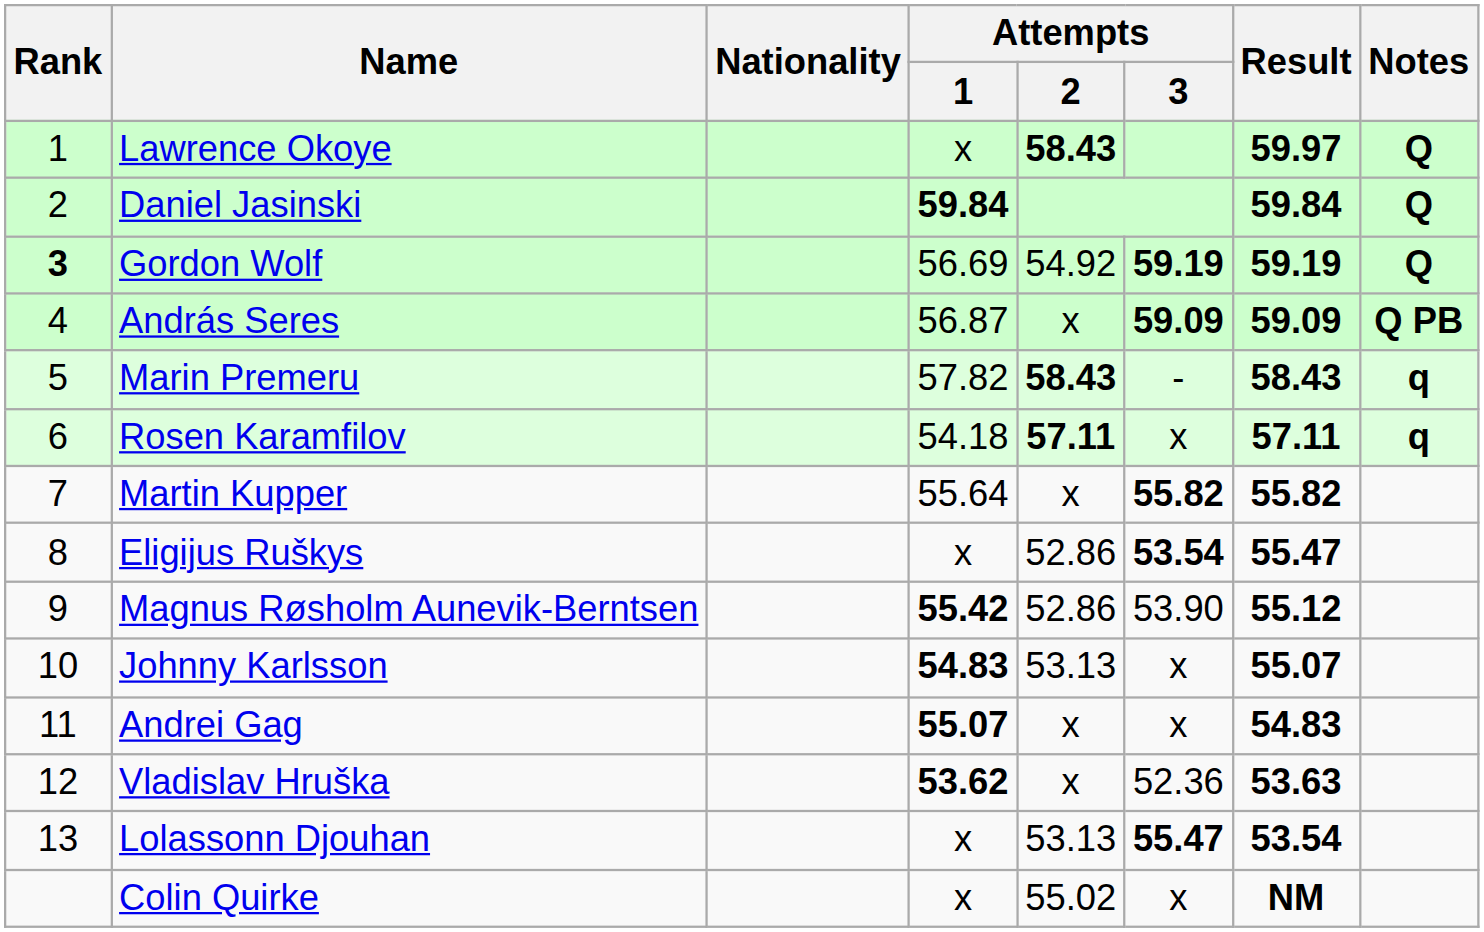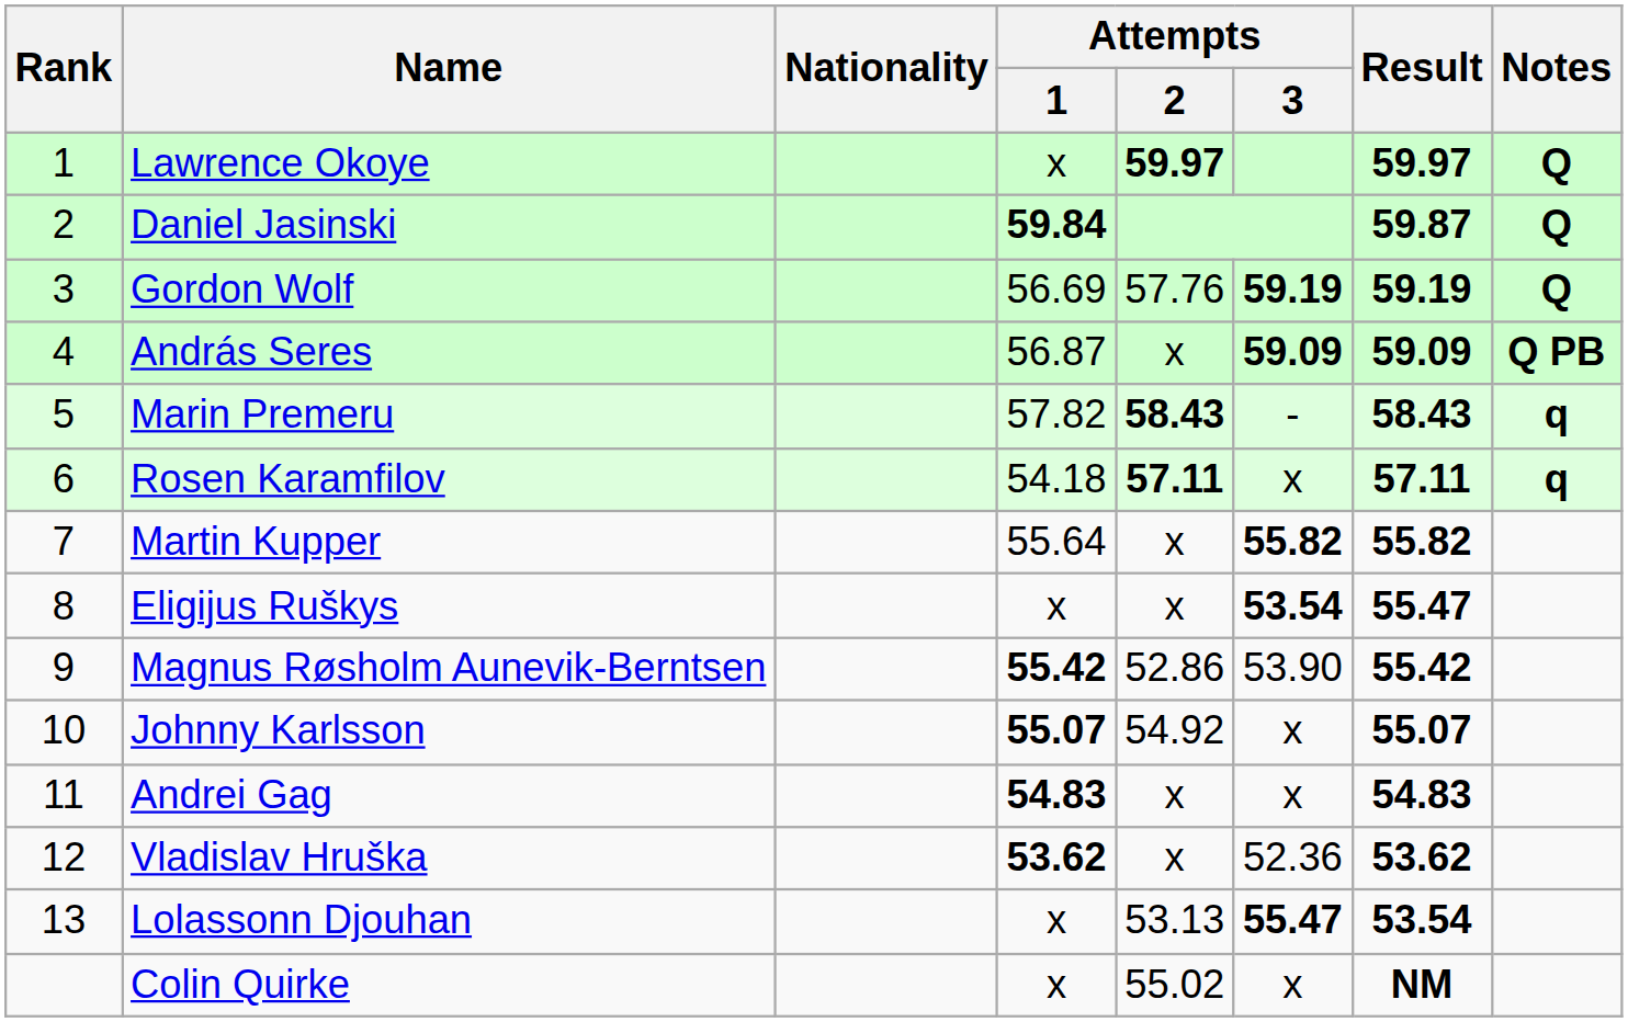Lawrence Okoye | Attempts / 2: 58.43 -> 59.97
Daniel Jasinski | Result: 59.84 -> 59.87
Gordon Wolf | Rank: bold -> normal
Gordon Wolf | Attempts / 2: 54.92 -> 57.76
Eligijus Ruškys | Attempts / 2: 52.86 -> x
Magnus Røsholm Aunevik-Berntsen | Result: 55.12 -> 55.42
Johnny Karlsson | Attempts / 1: 54.83 -> 55.07
Johnny Karlsson | Attempts / 2: 53.13 -> 54.92
Andrei Gag | Attempts / 1: 55.07 -> 54.83
Vladislav Hruška | Result: 53.63 -> 53.62
